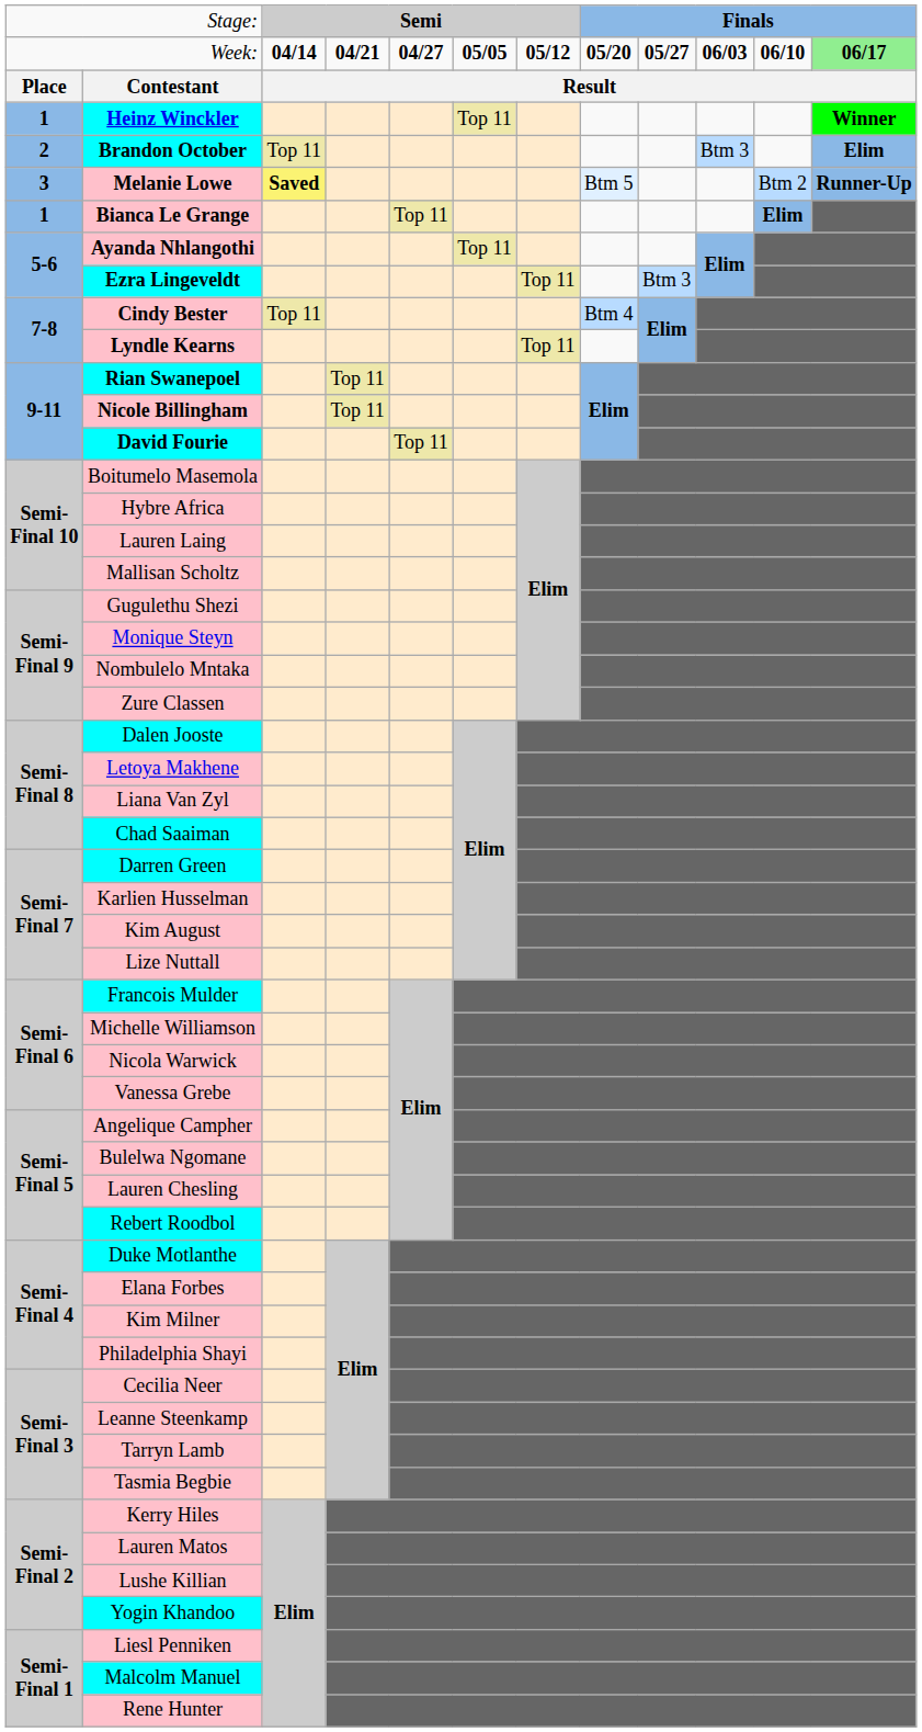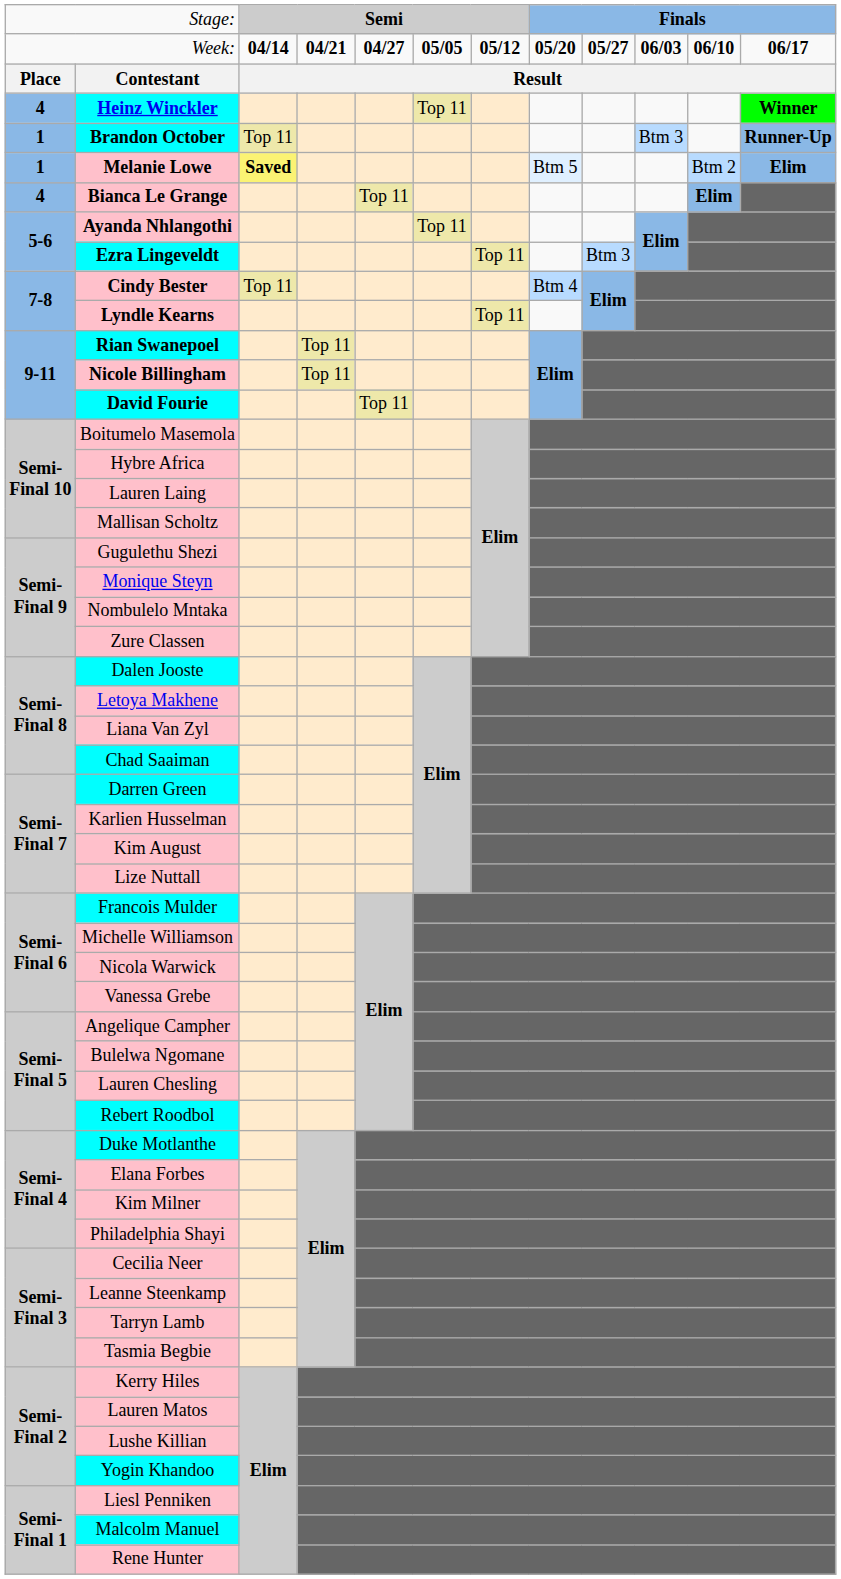Week: | column 12: lightgreen background -> no background
Heinz Winckler | column 1: 1 -> 4
Brandon October | column 1: 2 -> 1
Brandon October | column 12: Elim -> Runner-Up
Melanie Lowe | column 1: 3 -> 1
Melanie Lowe | column 12: Runner-Up -> Elim
Bianca Le Grange | column 1: 1 -> 4
